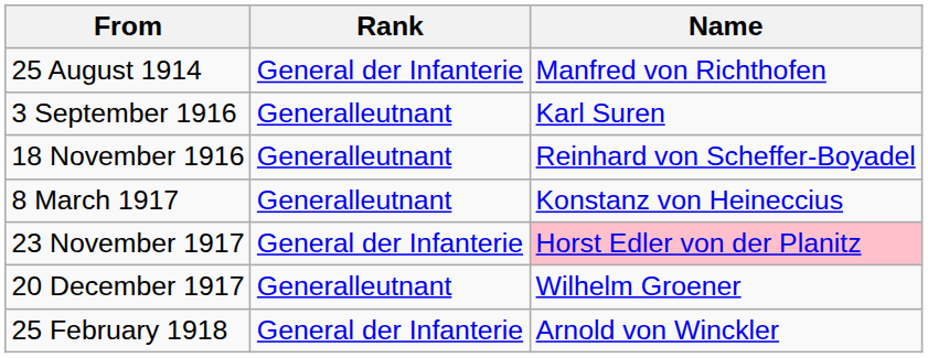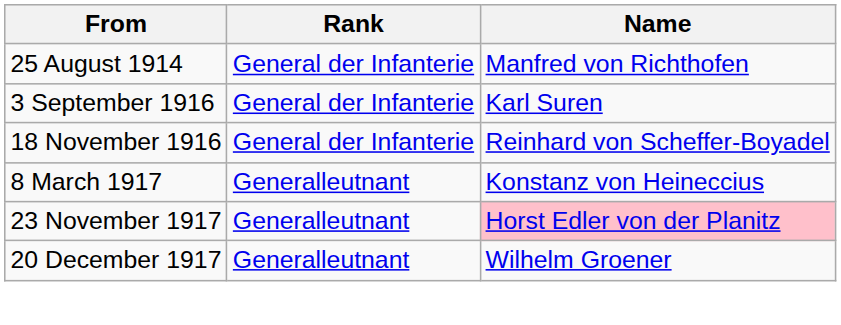3 September 1916 | Rank: Generalleutnant -> General der Infanterie
18 November 1916 | Rank: Generalleutnant -> General der Infanterie
23 November 1917 | Rank: General der Infanterie -> Generalleutnant
- row: 25 February 1918 | General der Infanterie | Arnold von Winckler
